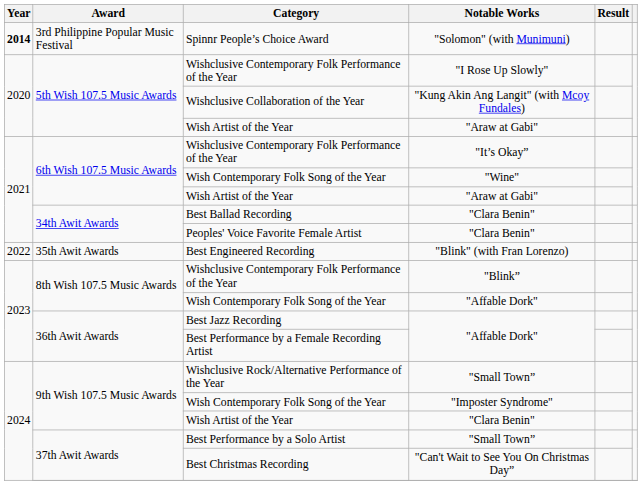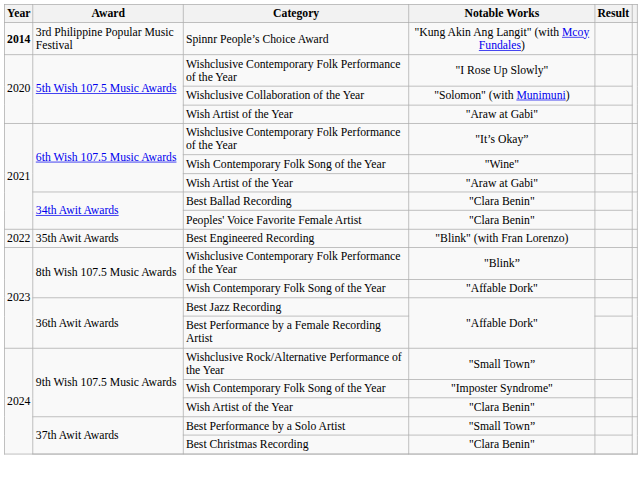Spinnr People’s Choice Award | Notable Works: "Solomon" (with Munimuni) -> "Kung Akin Ang Langit" (with Mcoy Fundales)
Wishclusive Collaboration of the Year | Notable Works: "Kung Akin Ang Langit" (with Mcoy Fundales) -> "Solomon" (with Munimuni)
Best Christmas Recording | Notable Works: "Can't Wait to See You On Christmas Day” -> "Clara Benin"
